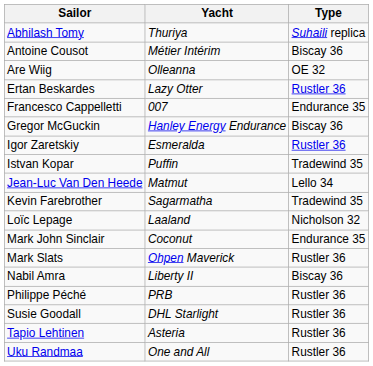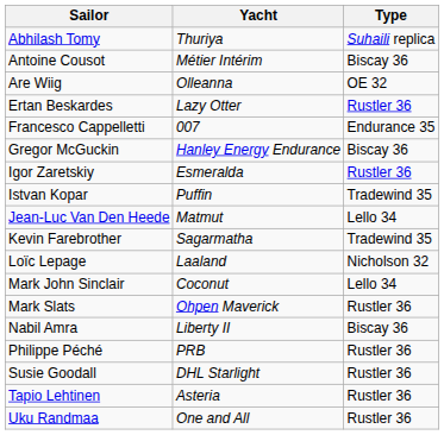Mark John Sinclair | Type: Endurance 35 -> Lello 34
